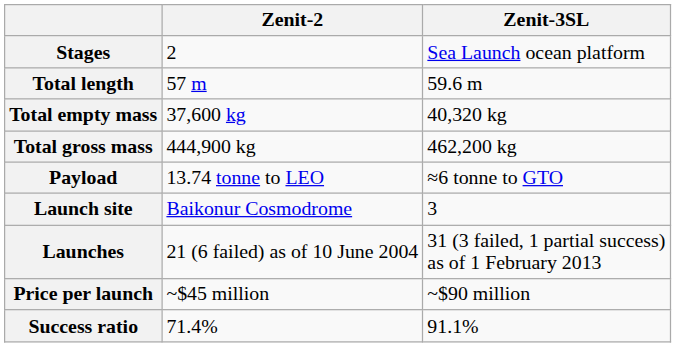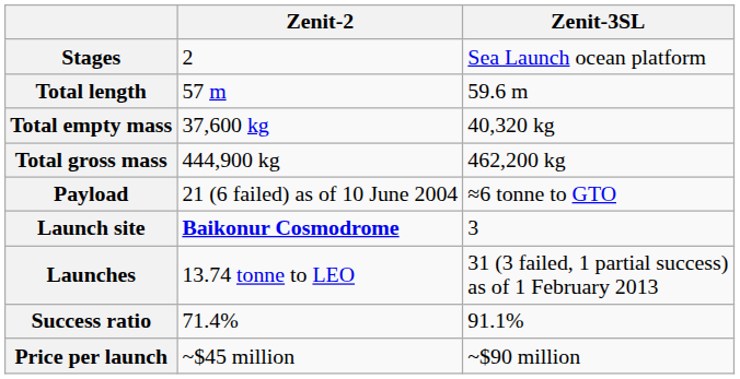Payload | Zenit-2: 13.74 tonne to LEO -> 21 (6 failed) as of 10 June 2004
Launch site | Zenit-2: normal -> bold
Launches | Zenit-2: 21 (6 failed) as of 10 June 2004 -> 13.74 tonne to LEO
rows swapped: Success ratio <-> Price per launch
